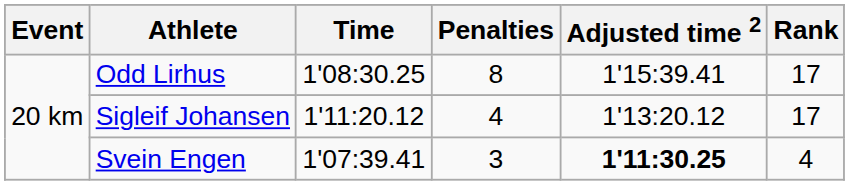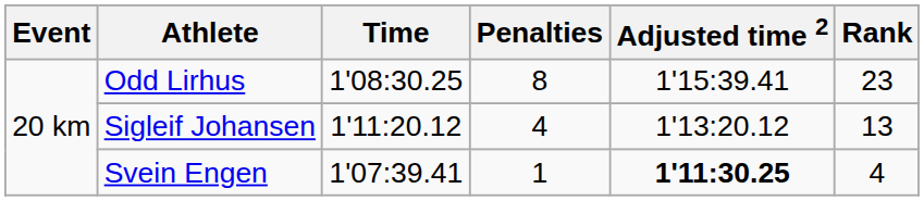Odd Lirhus | Rank: 17 -> 23
Sigleif Johansen | Rank: 17 -> 13
Svein Engen | Penalties: 3 -> 1
